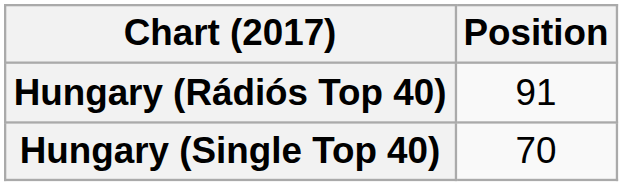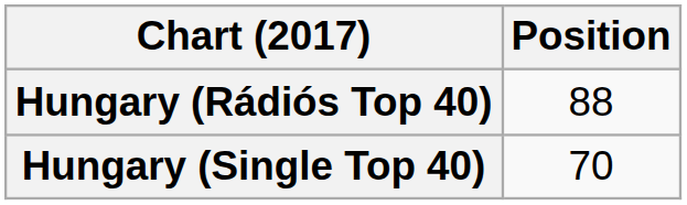Hungary (Rádiós Top 40) | Position: 91 -> 88
